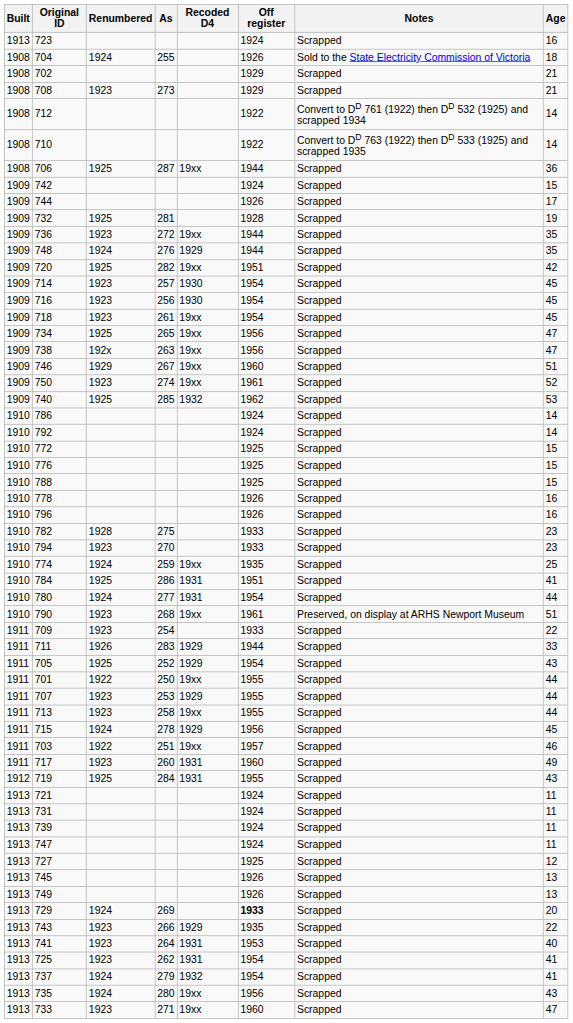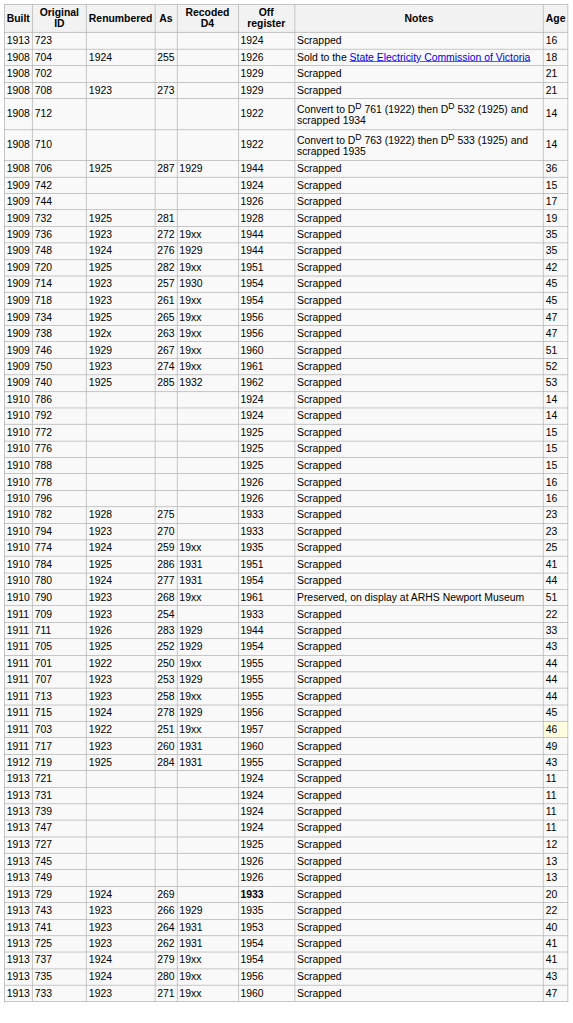706 | Recoded D4: 19xx -> 1929
- row: 1909 | 716 | 1923 | 256 | 1930 | 1954 | Scrapped | 45
703 | Age: no background -> lightyellow background
737 | Recoded D4: 1932 -> 19xx
